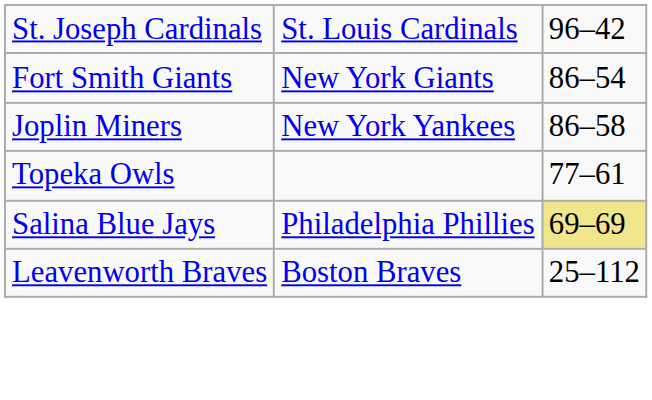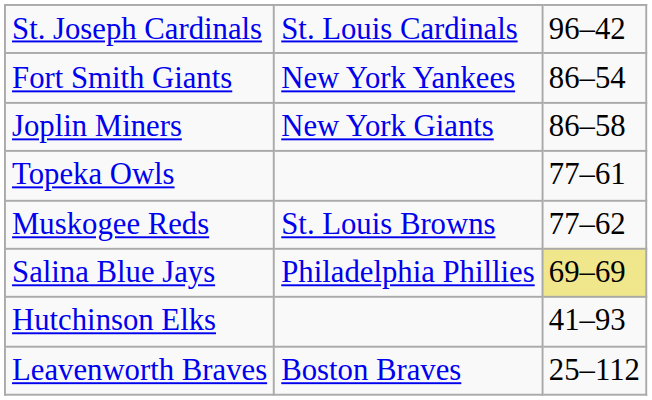Fort Smith Giants | column 2: New York Giants -> New York Yankees
Joplin Miners | column 2: New York Yankees -> New York Giants
+ row: Muskogee Reds | St. Louis Browns | 77–62
+ row: Hutchinson Elks | 41–93
